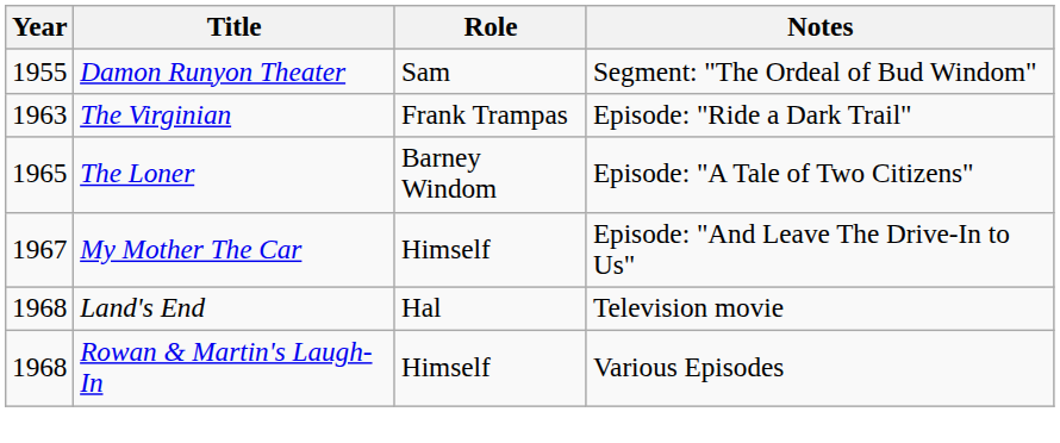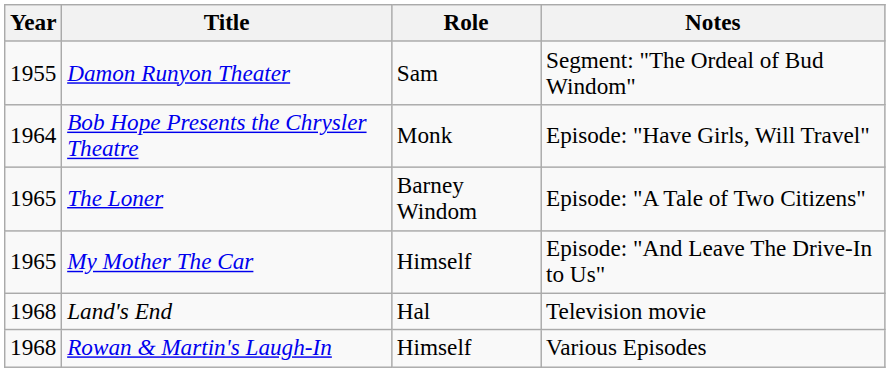- row: 1963 | The Virginian | Frank Trampas | Episode: "Ride a Dark Trail"
+ row: 1964 | Bob Hope Presents the Chrysler Theatre | Monk | Episode: "Have Girls, Will Travel"
My Mother The Car | Year: 1967 -> 1965
